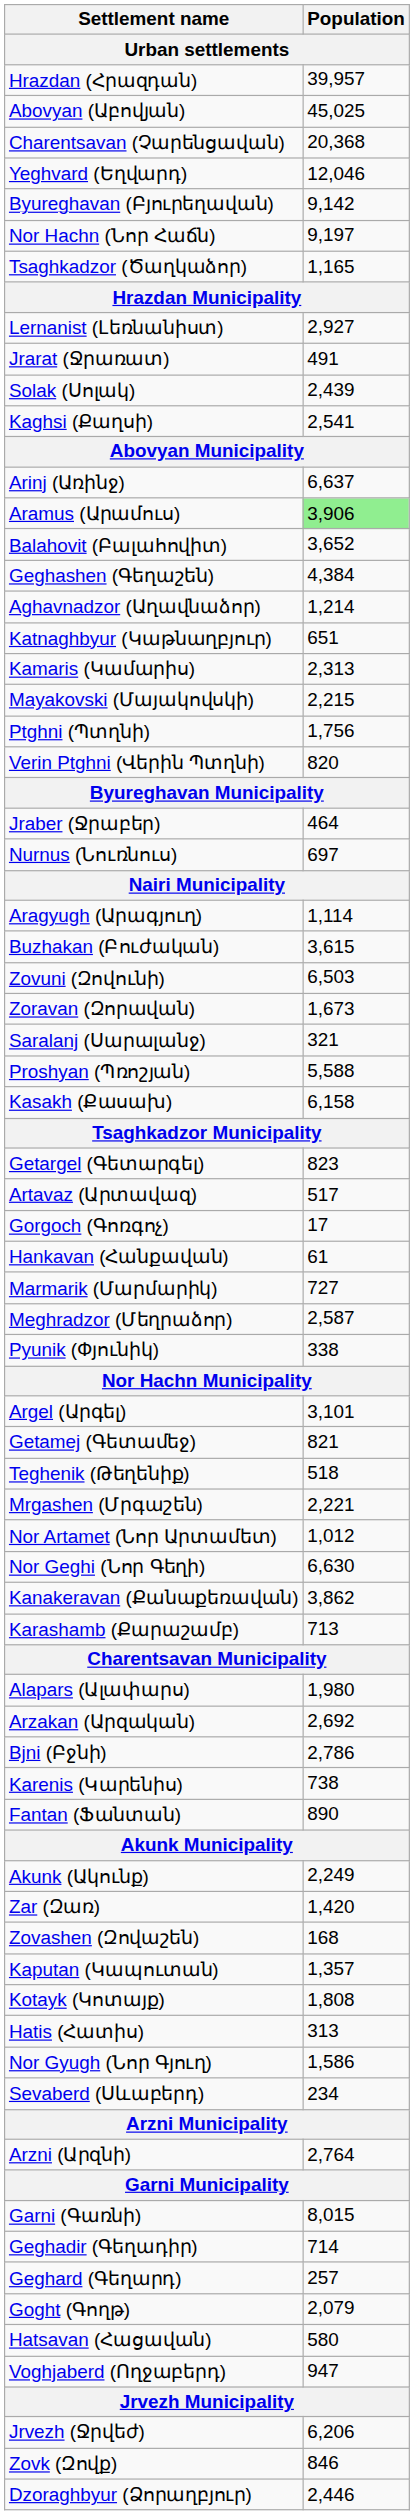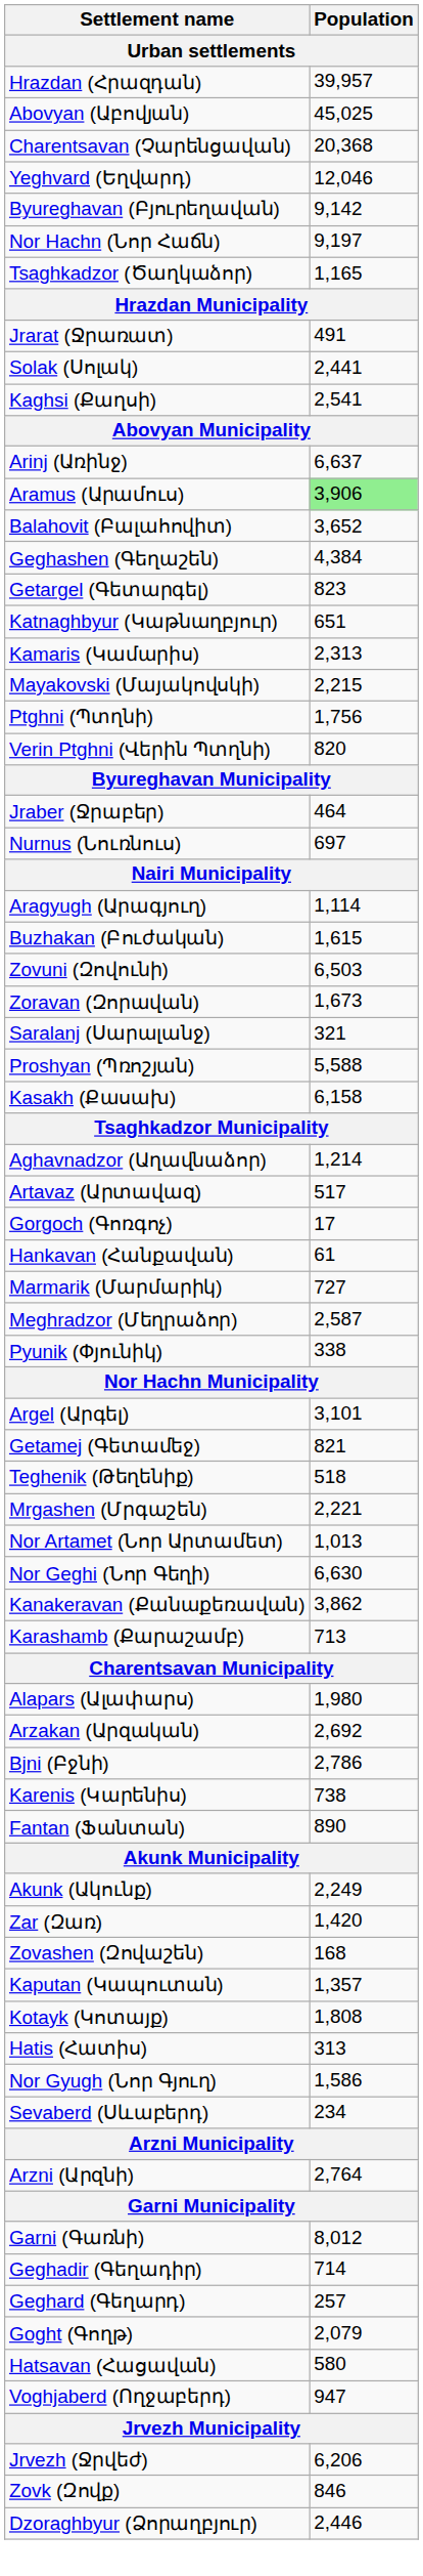- row: Lernanist (Լեռնանիստ) | 2,927
Solak (Սոլակ) | Population: 2,439 -> 2,441
rows swapped: Getargel (Գետարգել) <-> Aghavnadzor (Աղավնաձոր)
Buzhakan (Բուժական) | Population: 3,615 -> 1,615
Nor Artamet (Նոր Արտամետ) | Population: 1,012 -> 1,013
Garni (Գառնի) | Population: 8,015 -> 8,012
